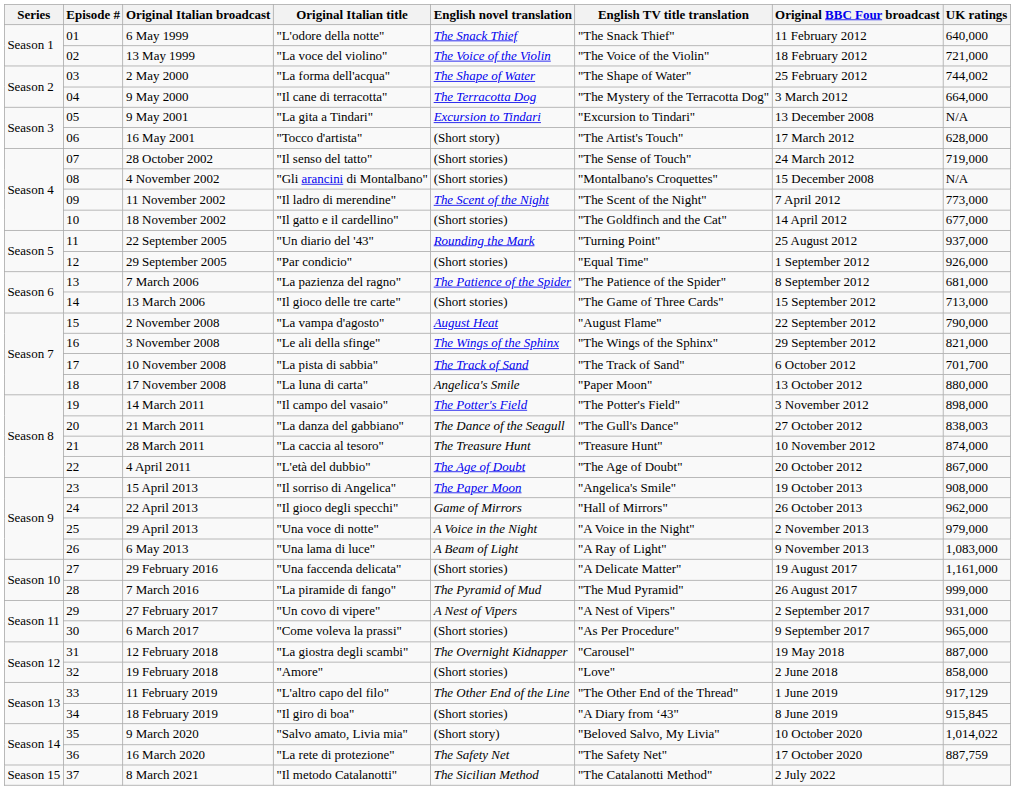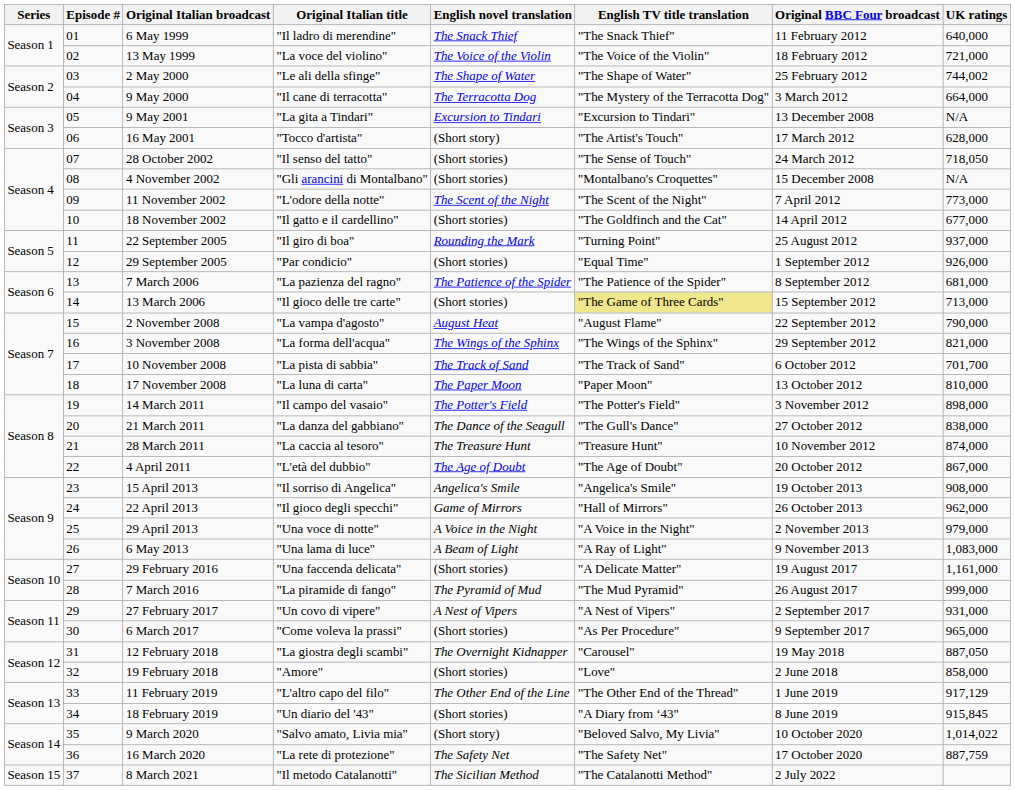6 May 1999 | Original Italian title: "L'odore della notte" -> "Il ladro di merendine"
2 May 2000 | Original Italian title: "La forma dell'acqua" -> "Le ali della sfinge"
28 October 2002 | UK ratings: 719,000 -> 718,050
11 November 2002 | Original Italian title: "Il ladro di merendine" -> "L'odore della notte"
22 September 2005 | Original Italian title: "Un diario del '43" -> "Il giro di boa"
13 March 2006 | English TV title translation: no background -> khaki background
3 November 2008 | Original Italian title: "Le ali della sfinge" -> "La forma dell'acqua"
17 November 2008 | English novel translation: Angelica's Smile -> The Paper Moon
17 November 2008 | UK ratings: 880,000 -> 810,000
21 March 2011 | UK ratings: 838,003 -> 838,000
15 April 2013 | English novel translation: The Paper Moon -> Angelica's Smile
12 February 2018 | UK ratings: 887,000 -> 887,050
18 February 2019 | Original Italian title: "Il giro di boa" -> "Un diario del '43"
